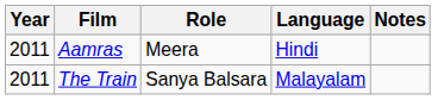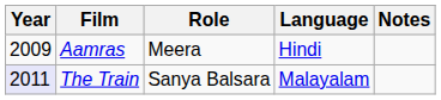Aamras | Year: 2011 -> 2009
The Train | Year: no background -> lavender background
